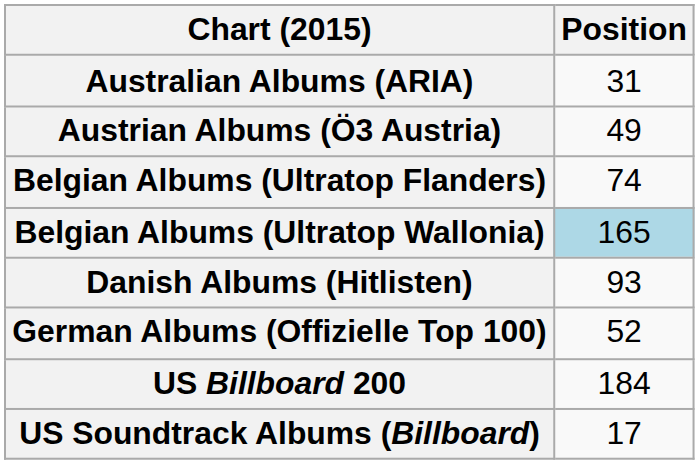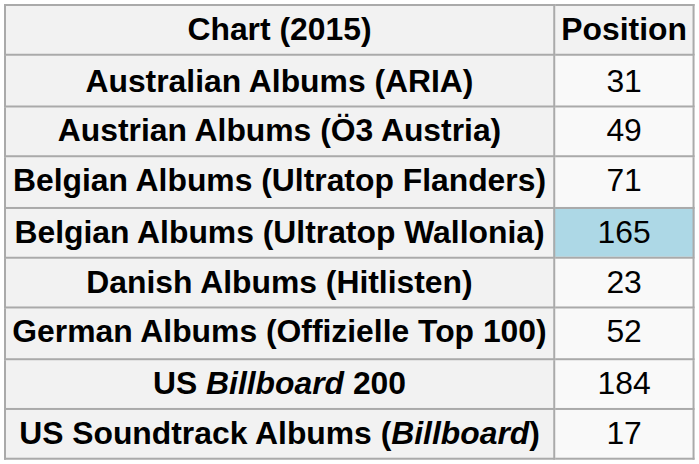Belgian Albums (Ultratop Flanders) | Position: 74 -> 71
Danish Albums (Hitlisten) | Position: 93 -> 23
